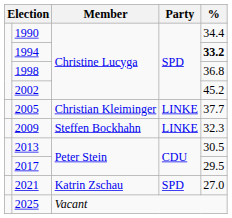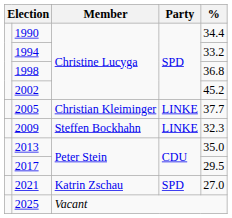1994 | %: bold -> normal
2013 | %: 30.5 -> 35.0
